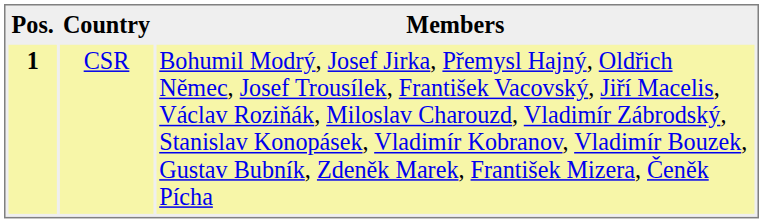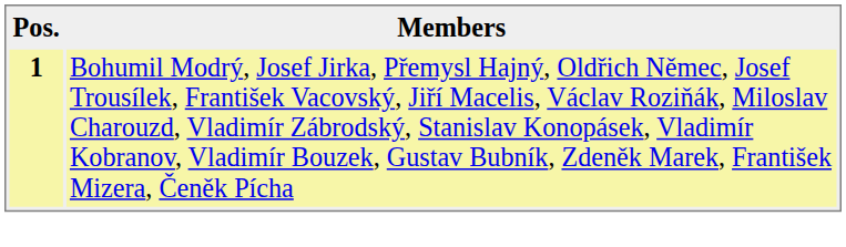- column: Country | CSR
